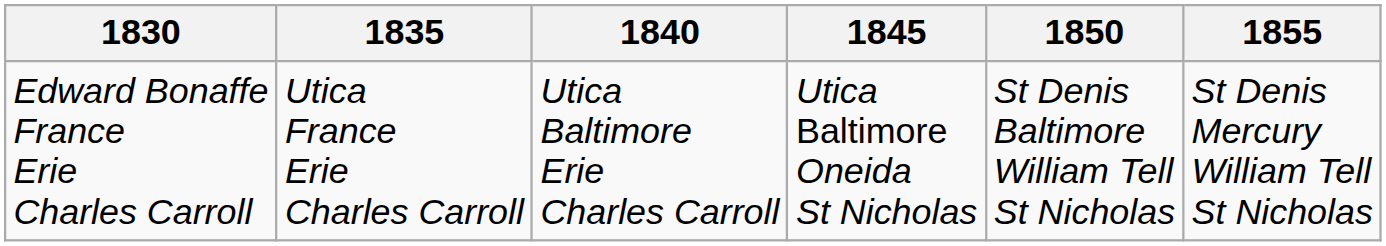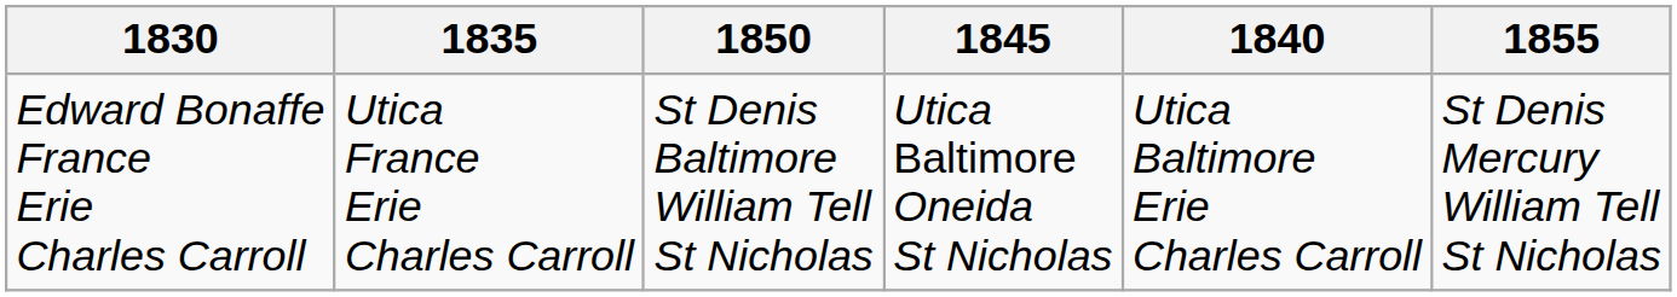columns swapped: 1840 <-> 1850
